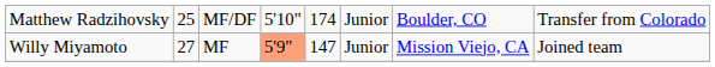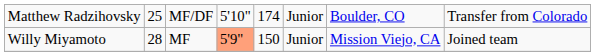Willy Miyamoto | column 2: 27 -> 28
Willy Miyamoto | column 5: 147 -> 150
